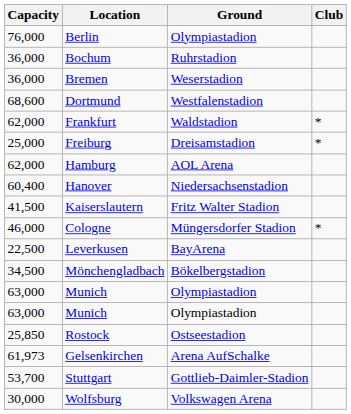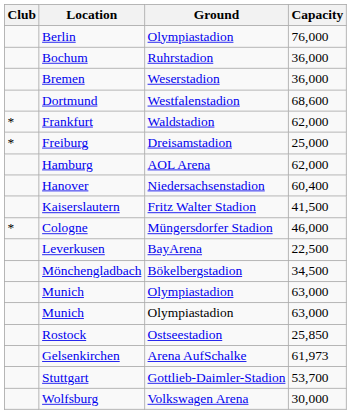columns swapped: Club <-> Capacity
